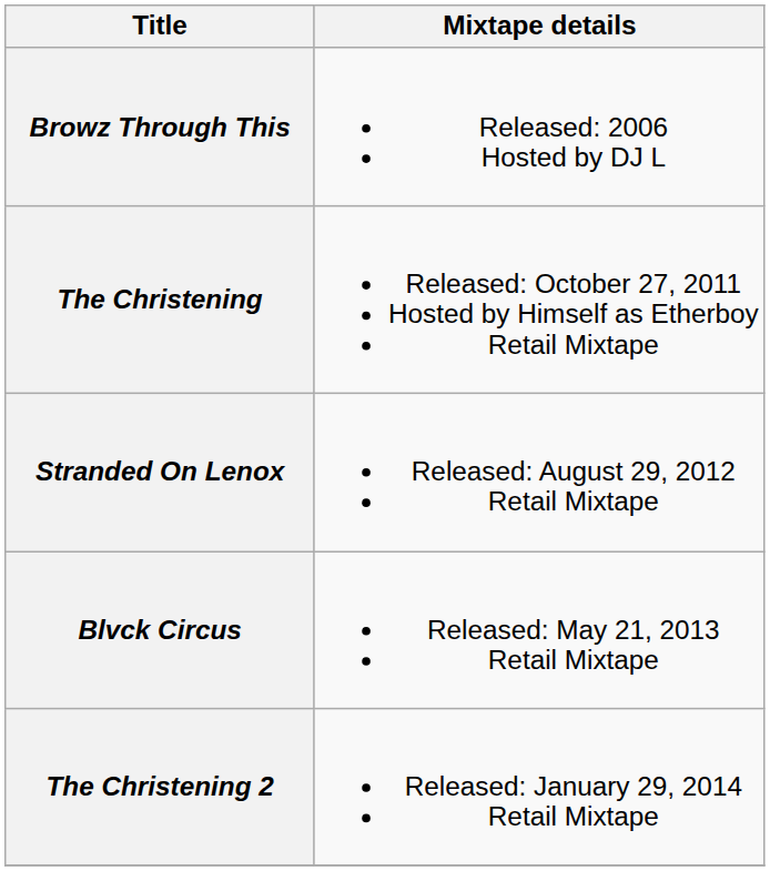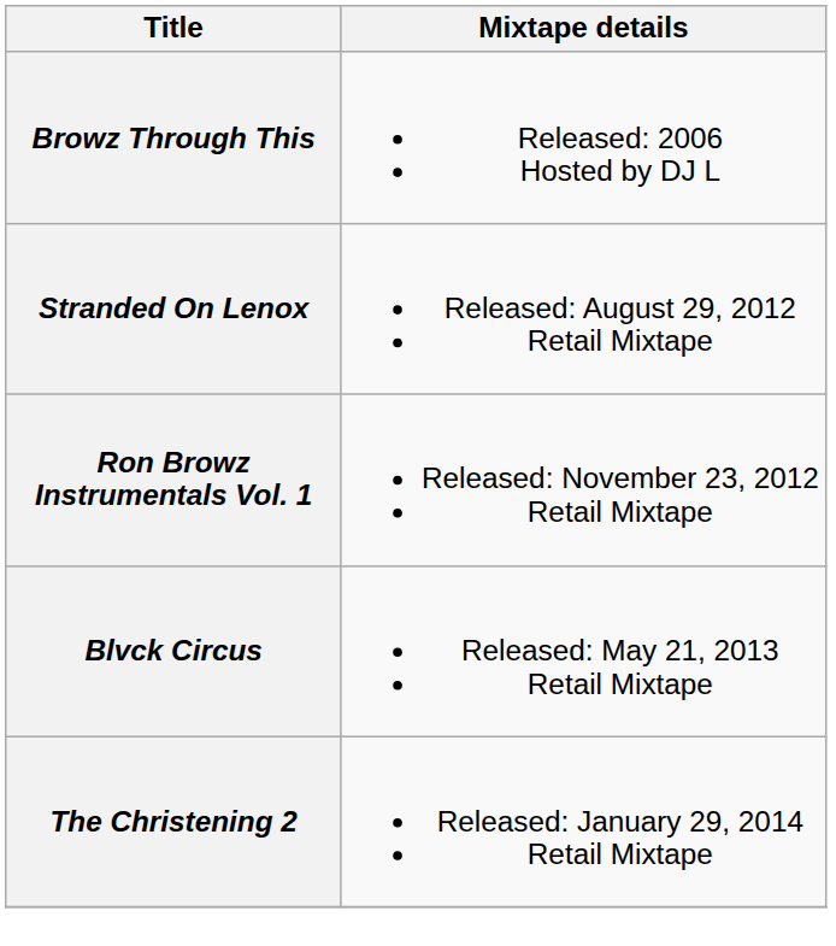- row: The Christening | Released: October 27, 2011 Hosted by Himself as Etherboy Retail Mixtape
+ row: Ron Browz Instrumentals Vol. 1 | Released: November 23, 2012 Retail Mixtape
